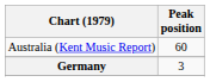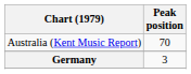Australia (Kent Music Report) | Peak position: 60 -> 70
